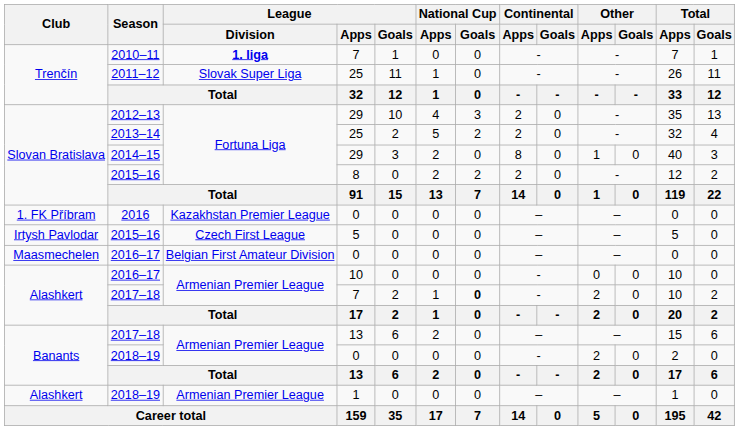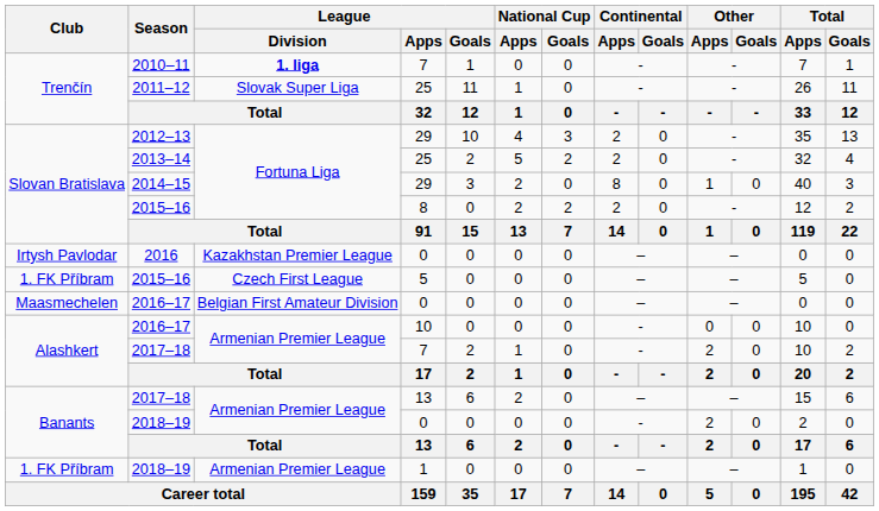2016 | Club: 1. FK Příbram -> Irtysh Pavlodar
2015–16 / 5 | Club: Irtysh Pavlodar -> 1. FK Příbram
2017–18 / 7 | National Cup / Goals: bold -> normal
2018–19 / 1 | Club: Alashkert -> 1. FK Příbram
